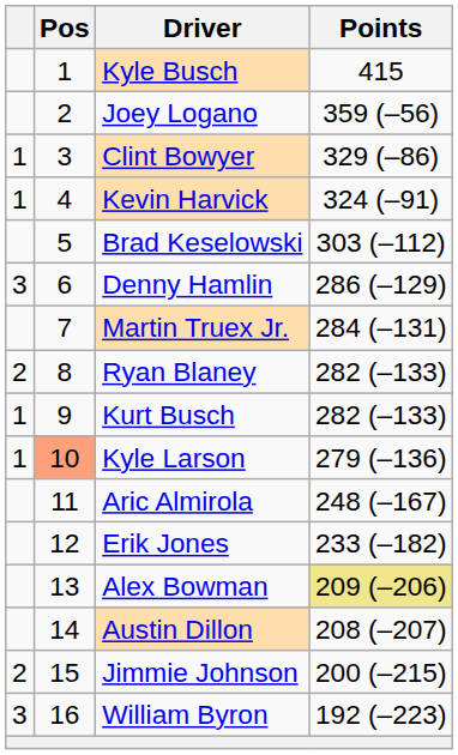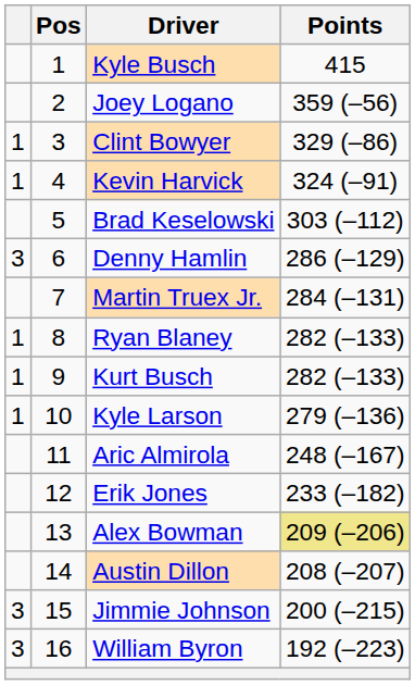Ryan Blaney | column 1: 2 -> 1
Kyle Larson | Pos: lightsalmon background -> no background
Jimmie Johnson | column 1: 2 -> 3
